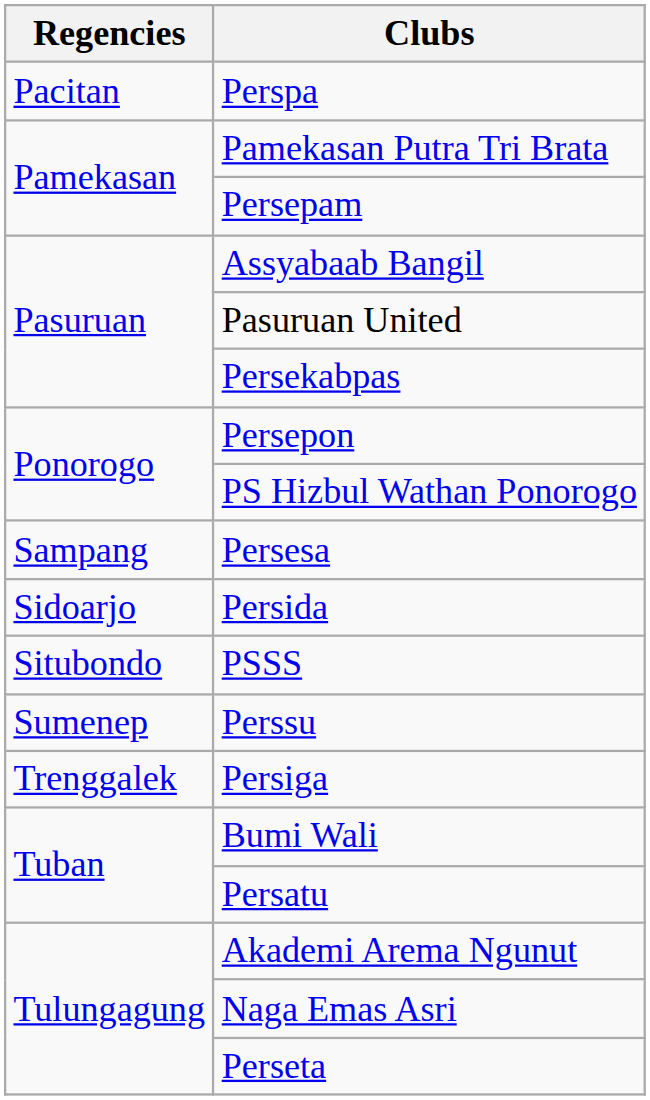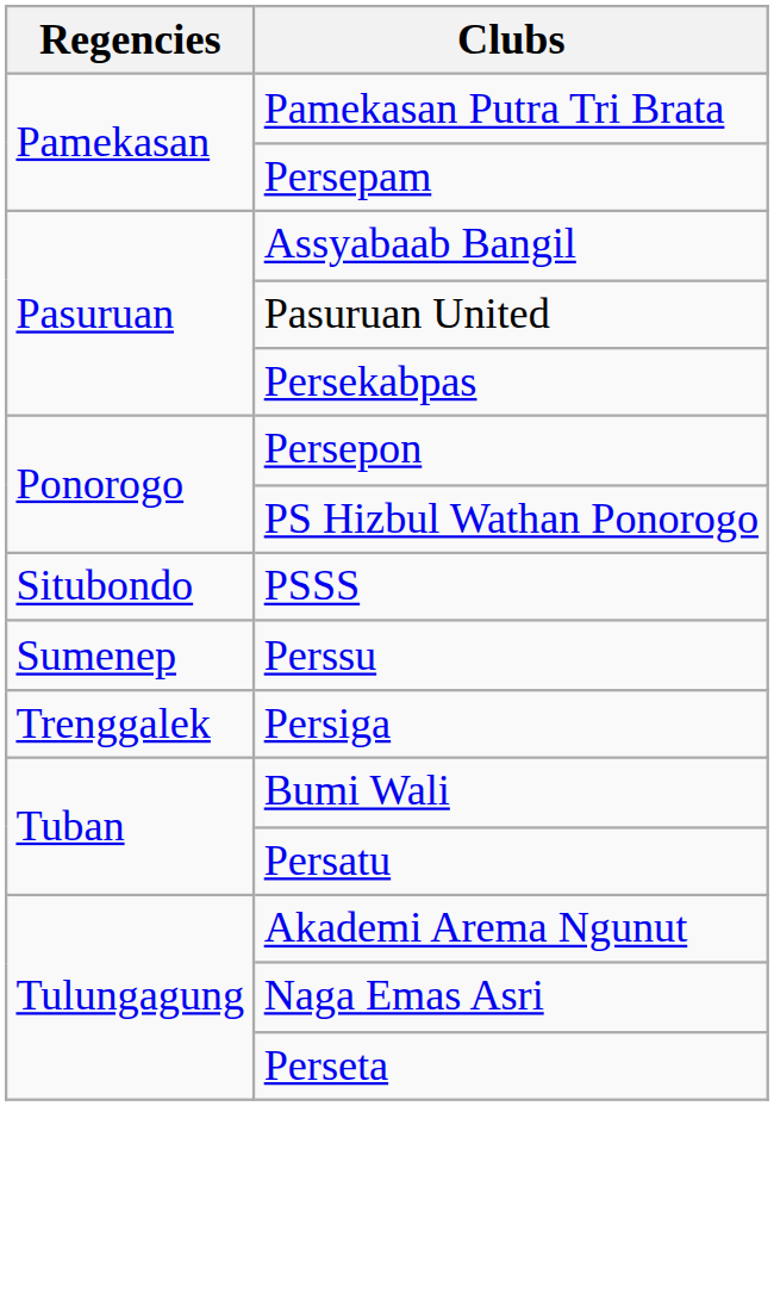- row: Pacitan | Perspa
- row: Sampang | Persesa
- row: Sidoarjo | Persida
